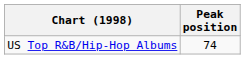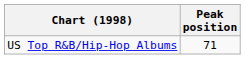US Top R&B/Hip-Hop Albums | Peak position: 74 -> 71
